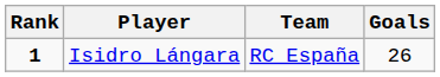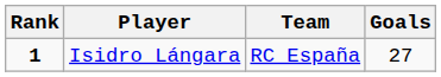Isidro Lángara | Goals: 26 -> 27
